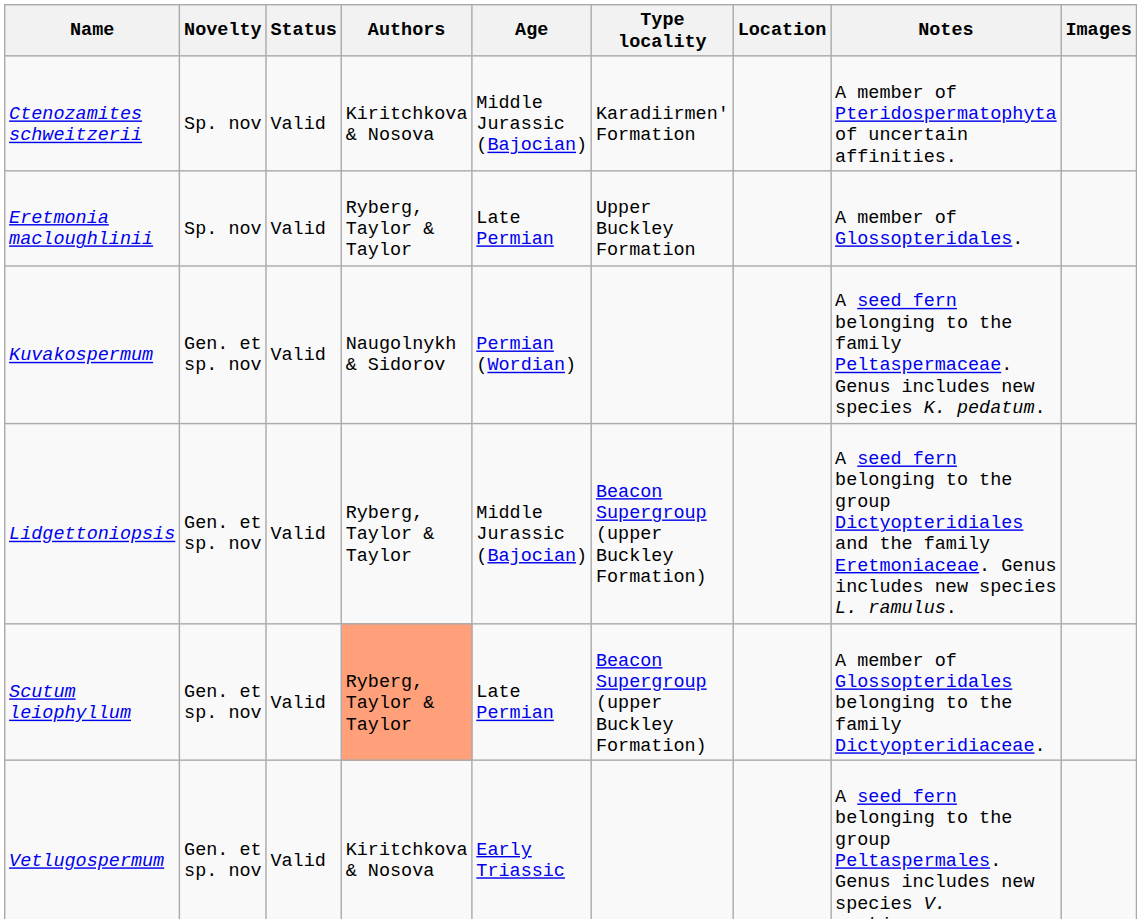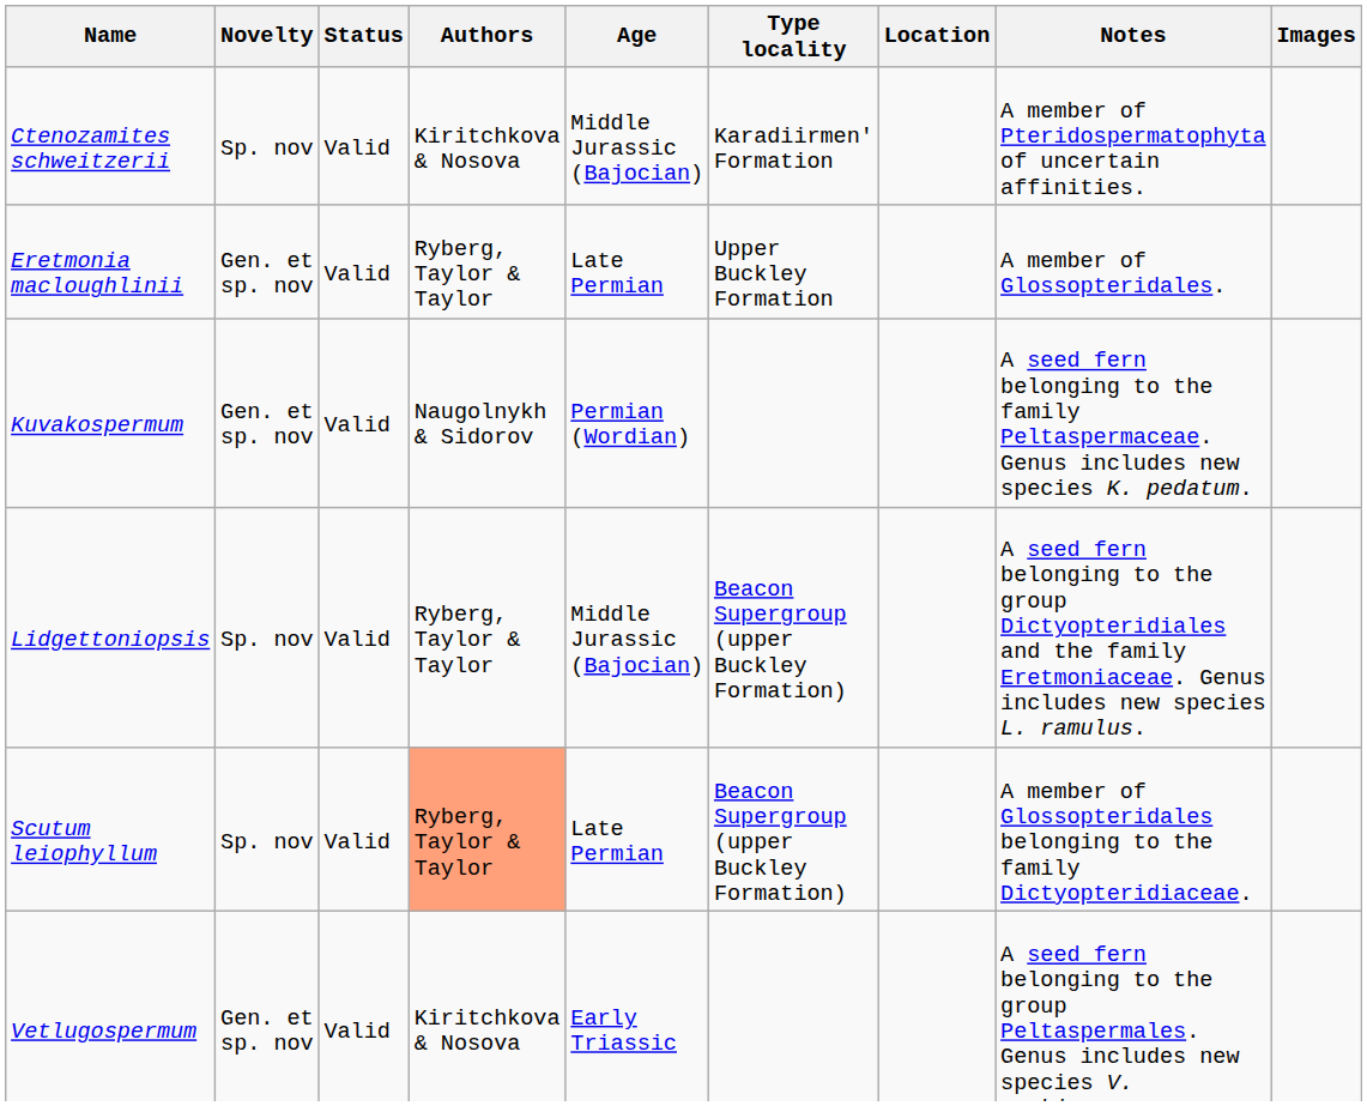Eretmonia macloughlinii | Novelty: Sp. nov -> Gen. et sp. nov
Lidgettoniopsis | Novelty: Gen. et sp. nov -> Sp. nov
Scutum leiophyllum | Novelty: Gen. et sp. nov -> Sp. nov
